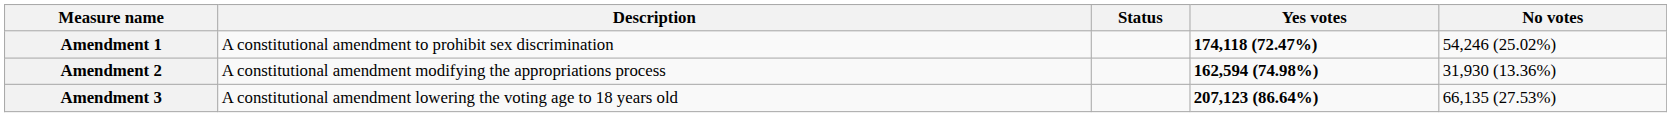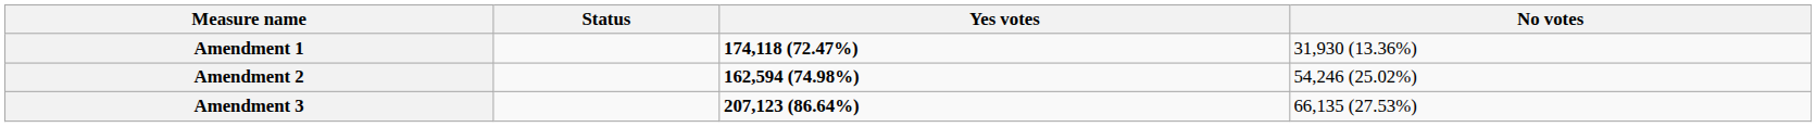- column: Description | A constitutional amendment to prohibit sex discrimination | A constitutional amendment modifying the appropriations process | A constitutional amendment lowering the voting age to 18 years old
Amendment 1 | No votes: 54,246 (25.02%) -> 31,930 (13.36%)
Amendment 2 | No votes: 31,930 (13.36%) -> 54,246 (25.02%)
